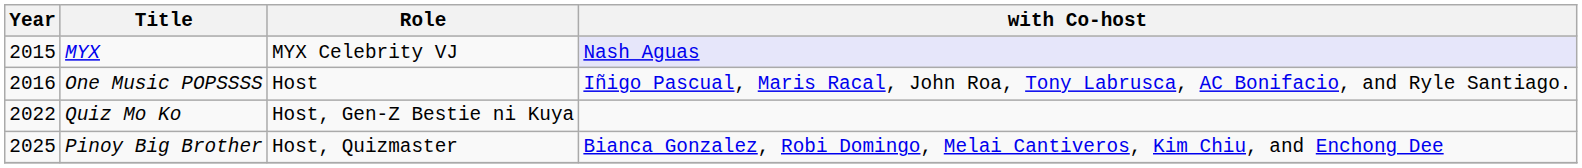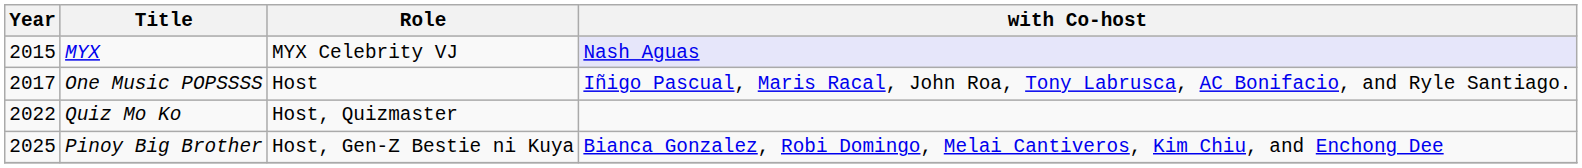One Music POPSSSS | Year: 2016 -> 2017
Quiz Mo Ko | Role: Host, Gen-Z Bestie ni Kuya -> Host, Quizmaster
Pinoy Big Brother | Role: Host, Quizmaster -> Host, Gen-Z Bestie ni Kuya
